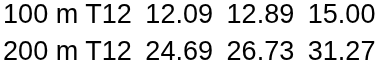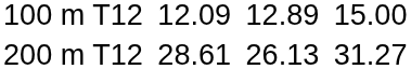200 m T12 | column 3: 24.69 -> 28.61
200 m T12 | column 5: 26.73 -> 26.13
